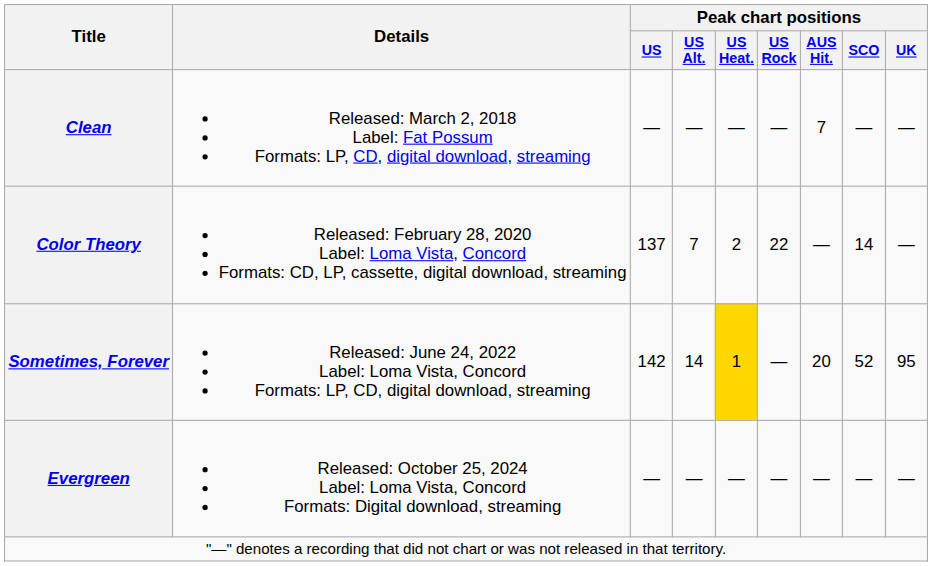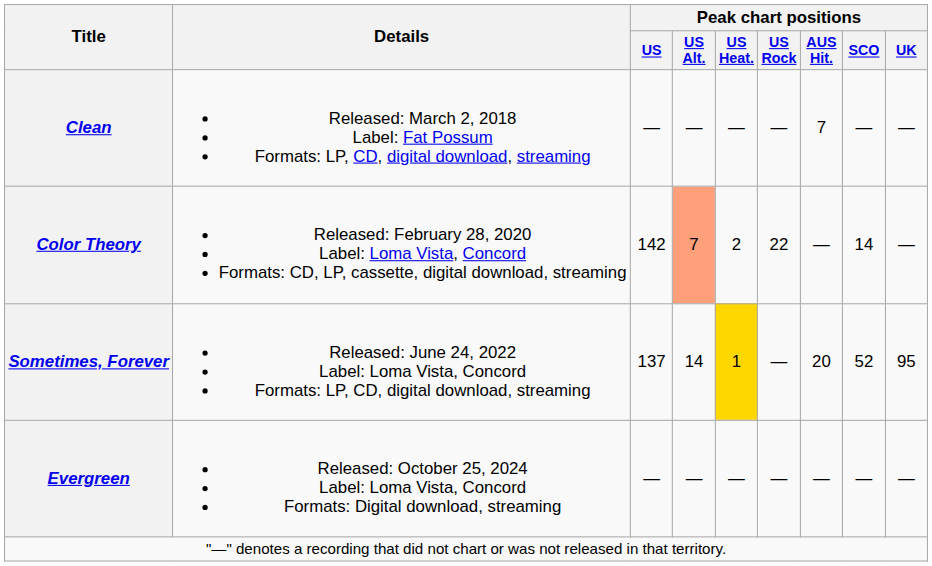Color Theory | Peak chart positions / US: 137 -> 142
Color Theory | Peak chart positions / US Alt.: no background -> lightsalmon background
Sometimes, Forever | Peak chart positions / US: 142 -> 137
